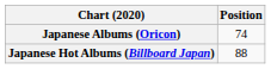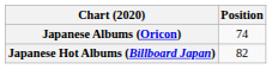Japanese Hot Albums (Billboard Japan) | Position: 88 -> 82
